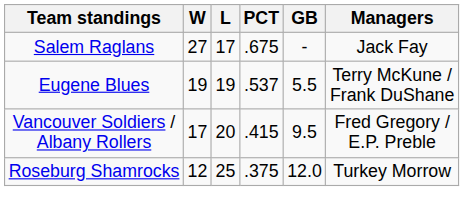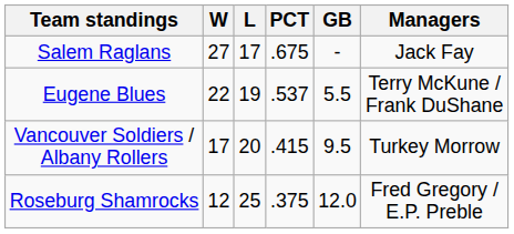Eugene Blues | W: 19 -> 22
Vancouver Soldiers / Albany Rollers | Managers: Fred Gregory / E.P. Preble -> Turkey Morrow
Roseburg Shamrocks | Managers: Turkey Morrow -> Fred Gregory / E.P. Preble
